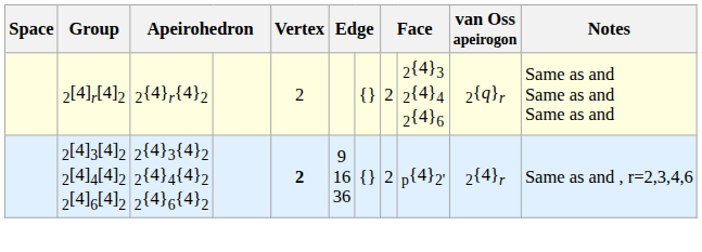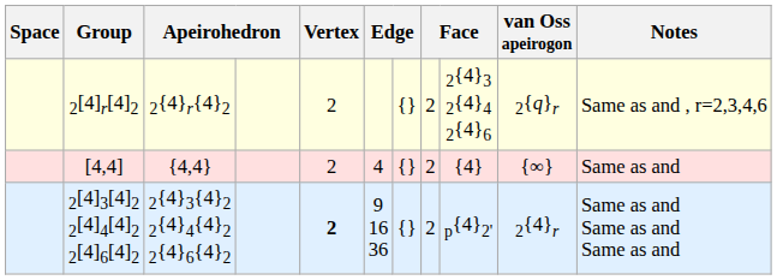2[4]r[4]2 | Notes: Same as and Same as and Same as and -> Same as and , r=2,3,4,6
+ row: [4,4] | {4,4} | 2 | 4 | {} | 2 | {4} | {∞} | Same as and
2[4]3[4]2 2[4]4[4]2 2[4]6[4]2 | Notes: Same as and , r=2,3,4,6 -> Same as and Same as and Same as and
